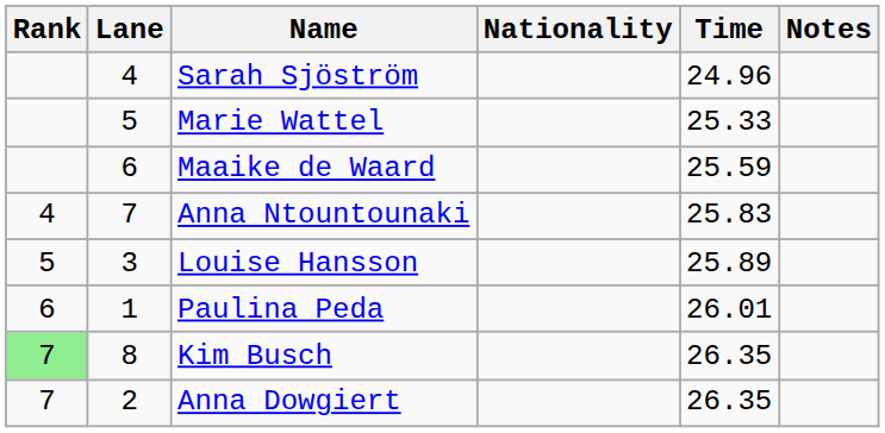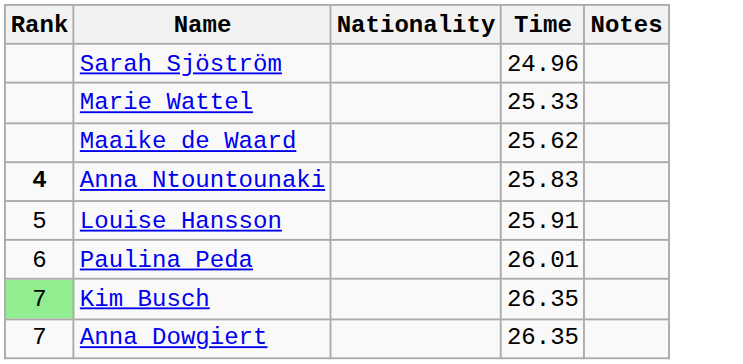- column: Lane | 4 | 5 | 6 | 7 | 3 | 1 | 8 | 2
Maaike de Waard | Time: 25.59 -> 25.62
Anna Ntountounaki | Rank: normal -> bold
Louise Hansson | Time: 25.89 -> 25.91
